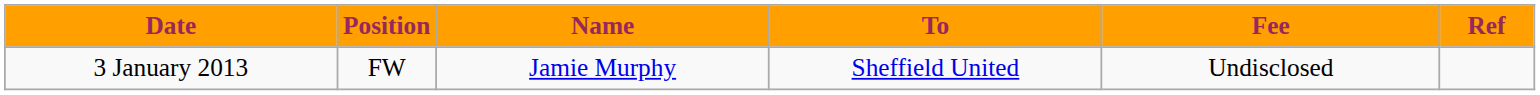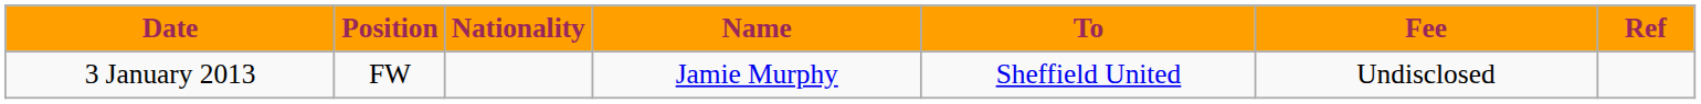+ column: Nationality
